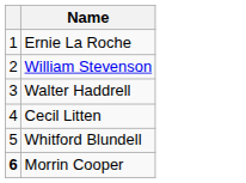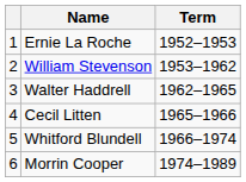+ column: Term | 1952–1953 | 1953–1962 | 1962–1965 | 1965–1966 | 1966–1974 | 1974–1989
Morrin Cooper | column 1: bold -> normal
